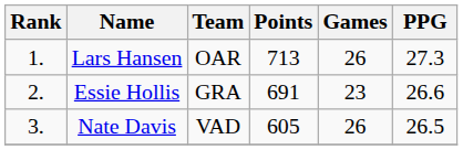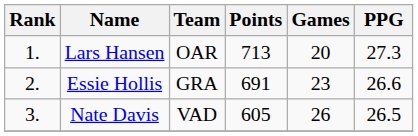Lars Hansen | Games: 26 -> 20
